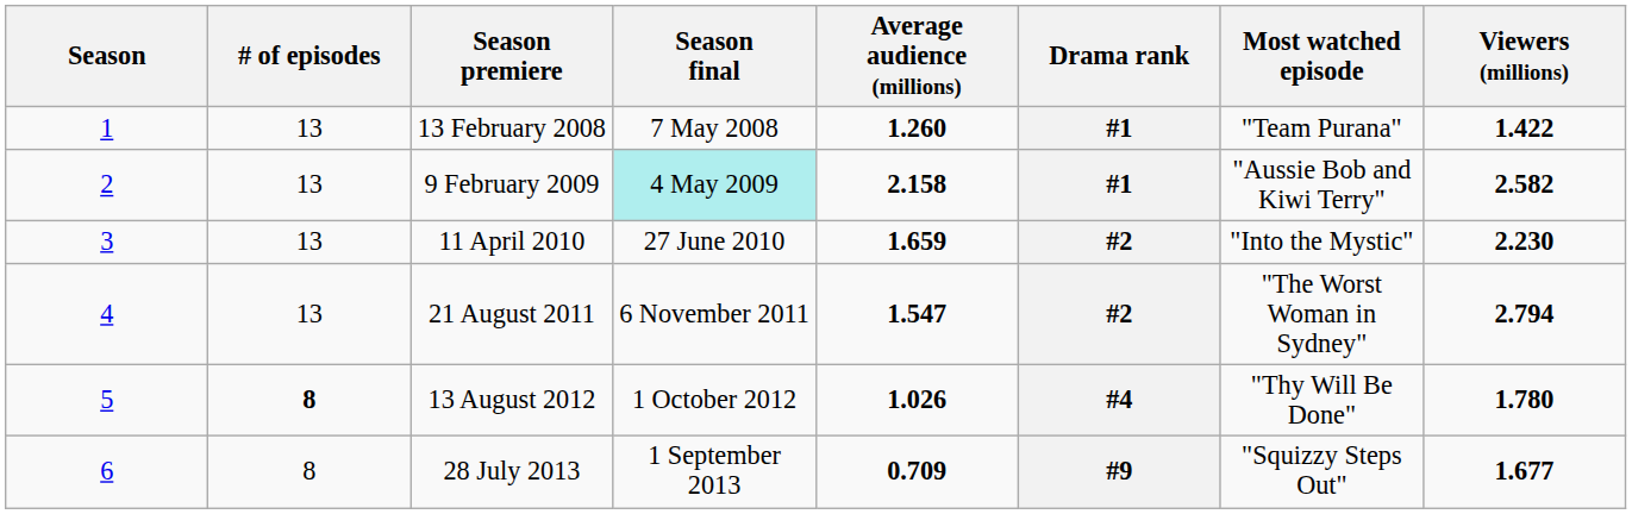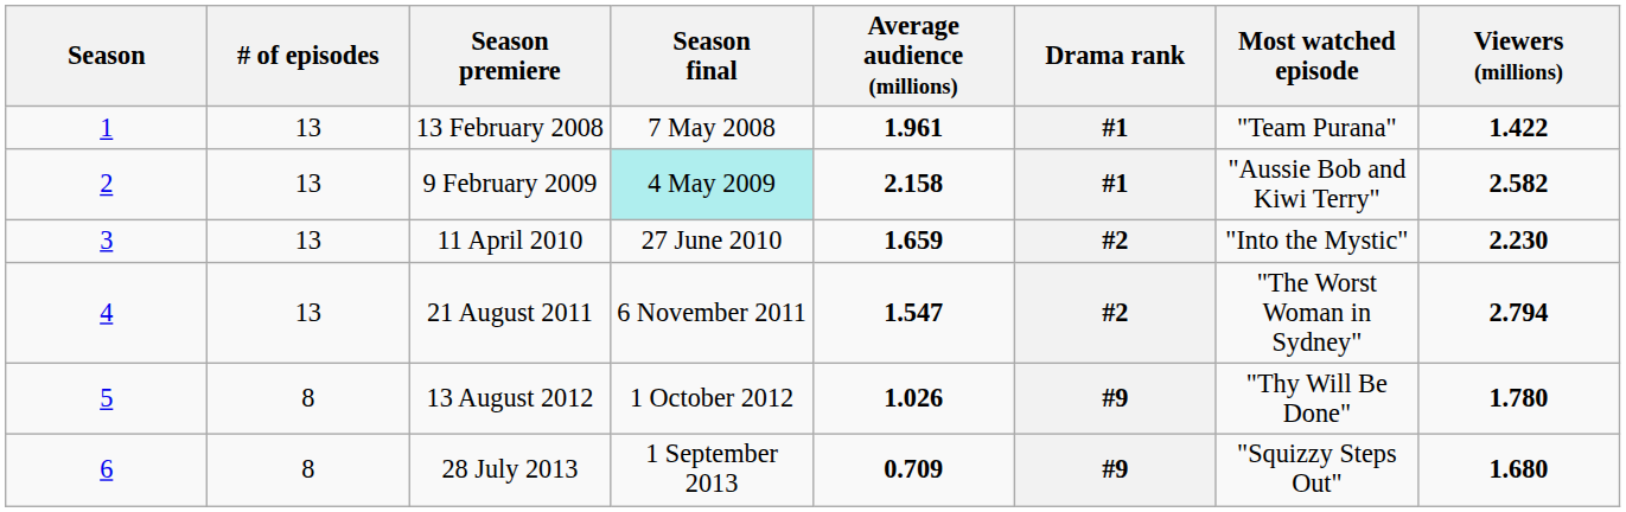13 February 2008 | Average audience (millions): 1.260 -> 1.961
13 August 2012 | # of episodes: bold -> normal
13 August 2012 | Drama rank: #4 -> #9
28 July 2013 | Viewers (millions): 1.677 -> 1.680
